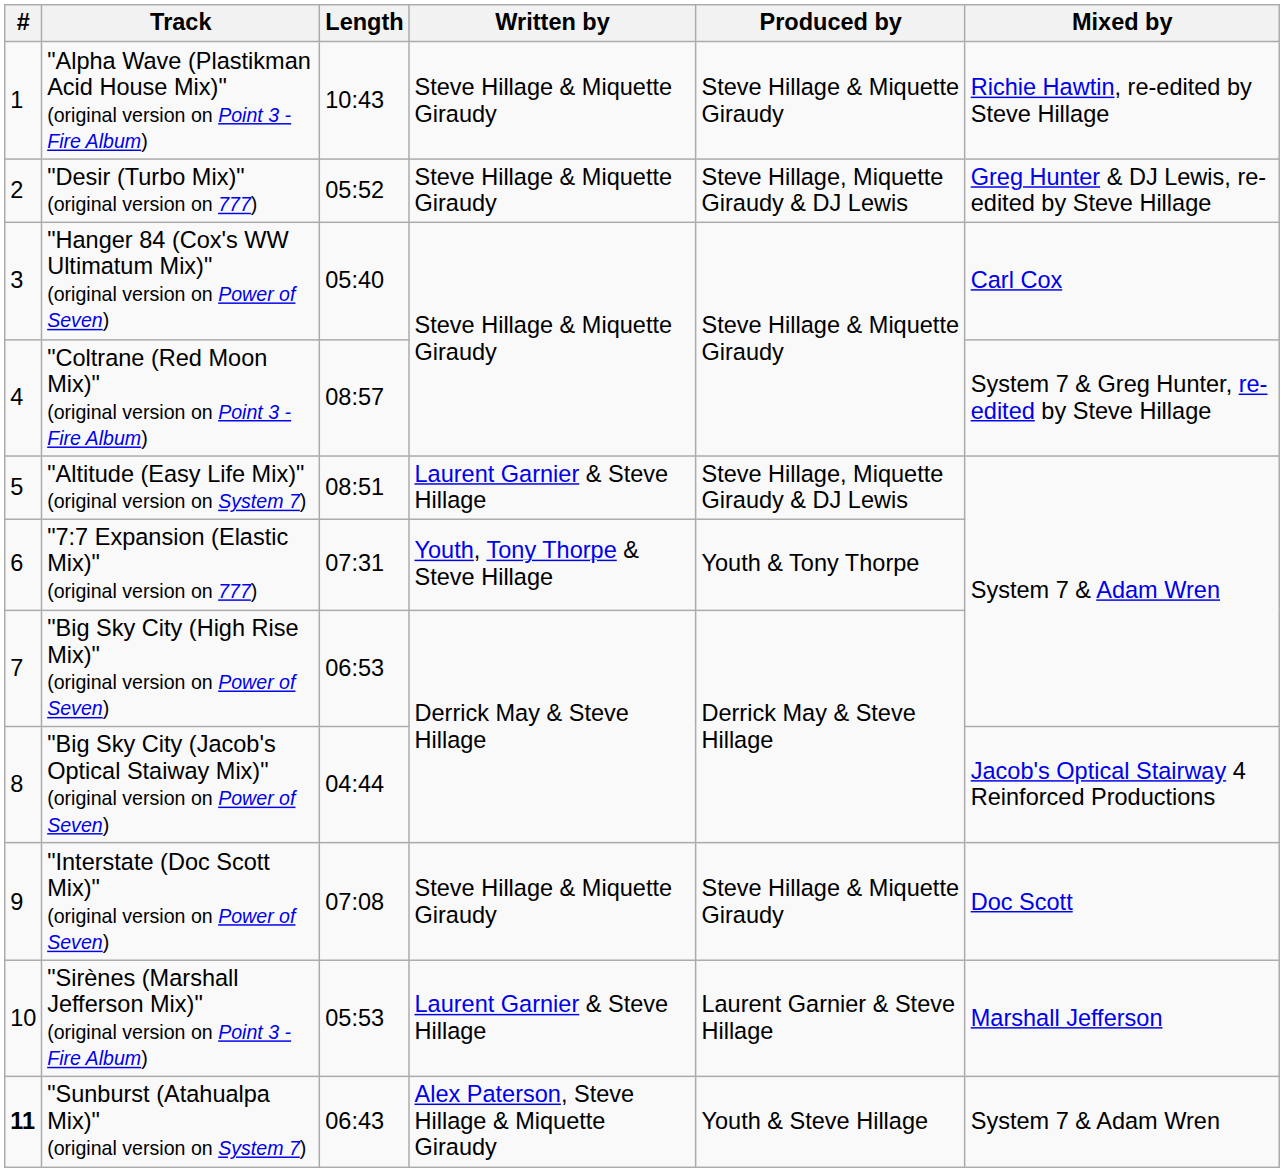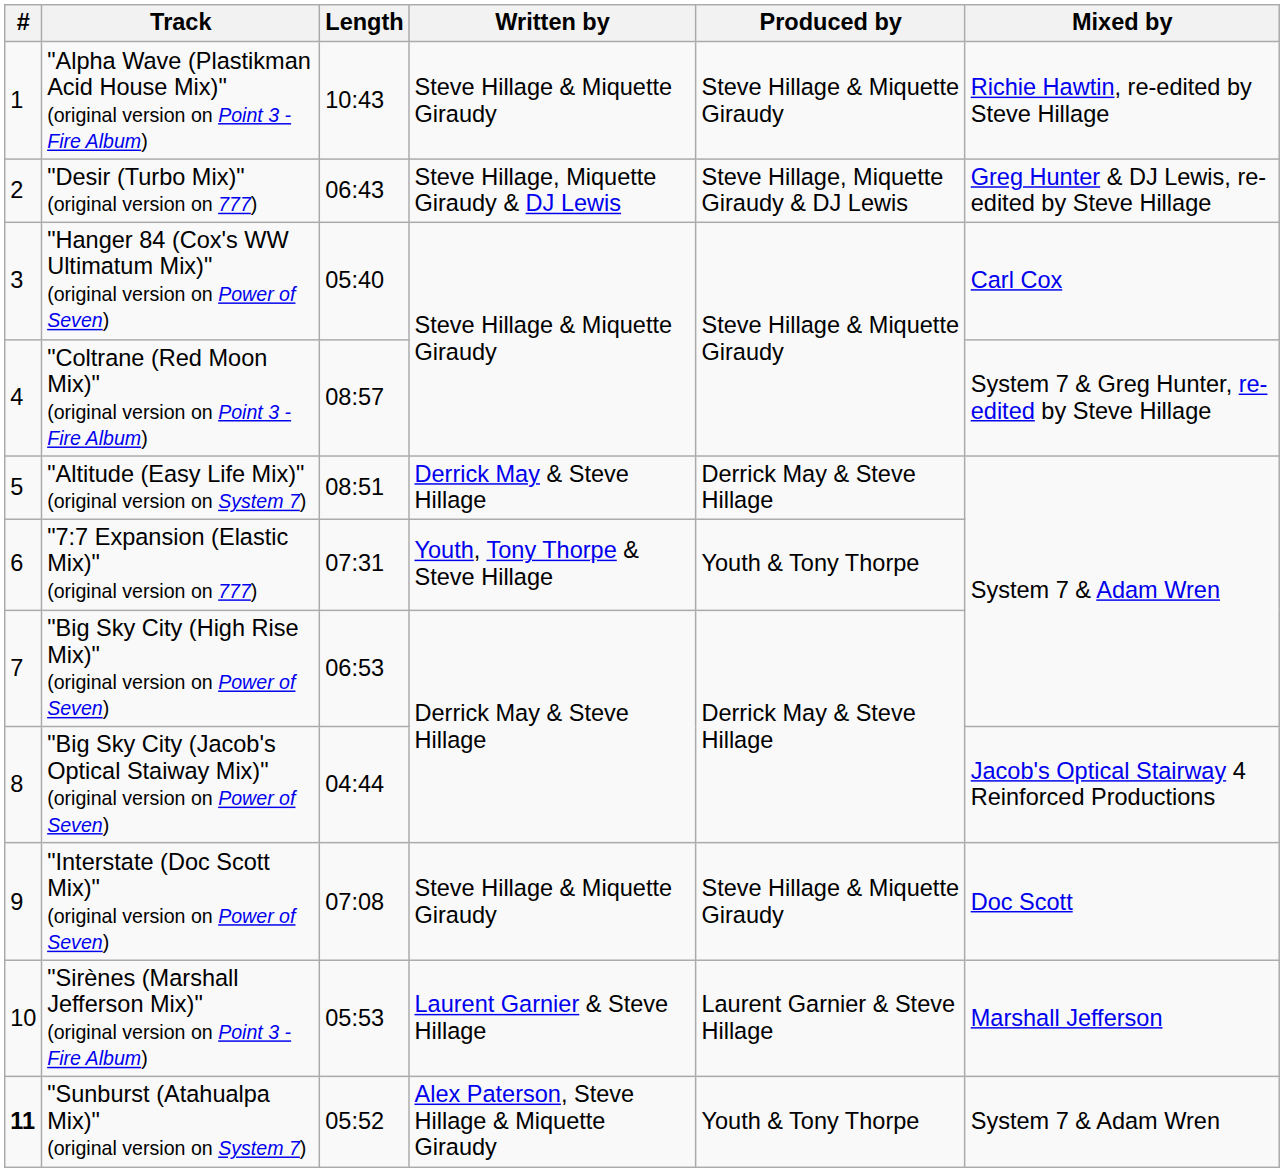"Desir (Turbo Mix)" (original version on 777) | Length: 05:52 -> 06:43
"Desir (Turbo Mix)" (original version on 777) | Written by: Steve Hillage & Miquette Giraudy -> Steve Hillage, Miquette Giraudy & DJ Lewis
"Altitude (Easy Life Mix)" (original version on System 7) | Written by: Laurent Garnier & Steve Hillage -> Derrick May & Steve Hillage
"Altitude (Easy Life Mix)" (original version on System 7) | Produced by: Steve Hillage, Miquette Giraudy & DJ Lewis -> Derrick May & Steve Hillage
"Sunburst (Atahualpa Mix)" (original version on System 7) | Length: 06:43 -> 05:52
"Sunburst (Atahualpa Mix)" (original version on System 7) | Produced by: Youth & Steve Hillage -> Youth & Tony Thorpe
